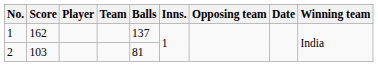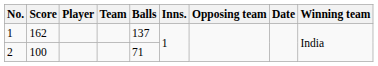2 | Score: 103 -> 100
2 | Balls: 81 -> 71
